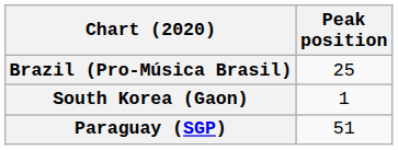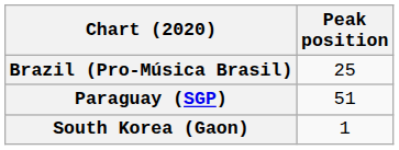rows swapped: Paraguay (SGP) <-> South Korea (Gaon)
